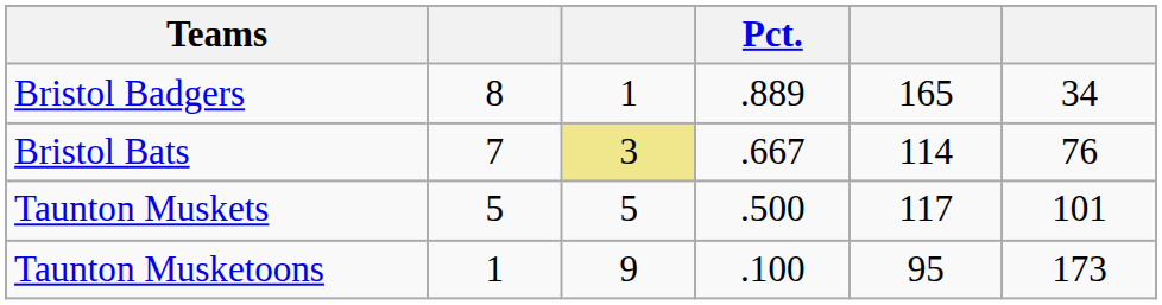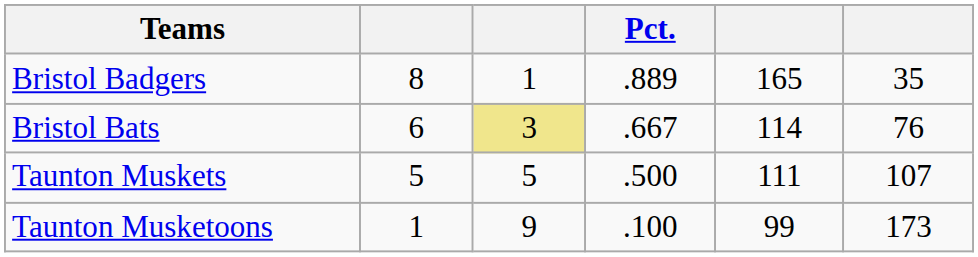Bristol Badgers | column 6: 34 -> 35
Bristol Bats | column 2: 7 -> 6
Taunton Muskets | column 5: 117 -> 111
Taunton Muskets | column 6: 101 -> 107
Taunton Musketoons | column 5: 95 -> 99
